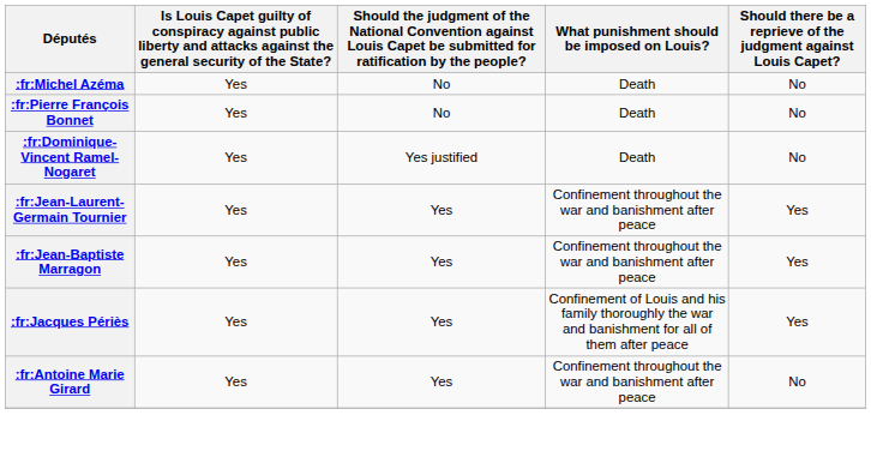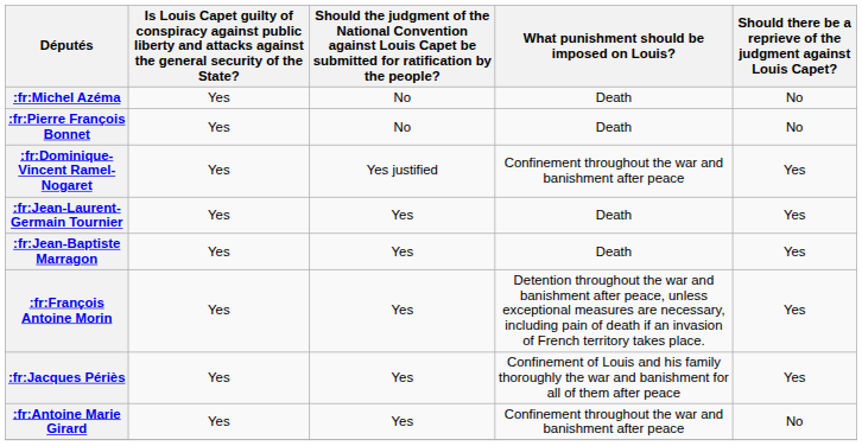:fr:Dominique-Vincent Ramel-Nogaret | What punishment should be imposed on Louis?: Death -> Confinement throughout the war and banishment after peace
:fr:Dominique-Vincent Ramel-Nogaret | column 5: No -> Yes
:fr:Jean-Laurent-Germain Tournier | What punishment should be imposed on Louis?: Confinement throughout the war and banishment after peace -> Death
:fr:Jean-Baptiste Marragon | What punishment should be imposed on Louis?: Confinement throughout the war and banishment after peace -> Death
+ row: :fr:François Antoine Morin | Yes | Yes | Detention throughout the war and banishment after peace, unless exceptional measures are necessary, including pain of death if an invasion of French territory takes place. | Yes
